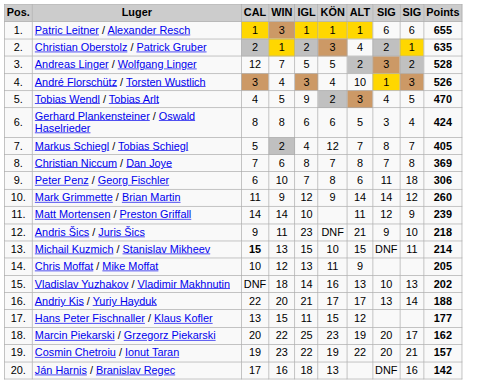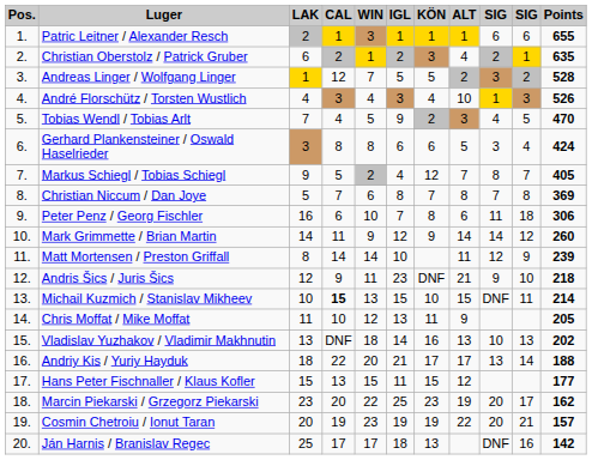+ column: LAK | 2 | 6 | 1 | 4 | 7 | 3 | 9 | 5 | 16 | 14 | 8 | 12 | 10 | 11 | 13 | 18 | 15 | 23 | 20 | 25
Cosmin Chetroiu / Ionut Taran | IGL: 22 -> 19
Ján Harnis / Branislav Regec | WIN: 16 -> 17
